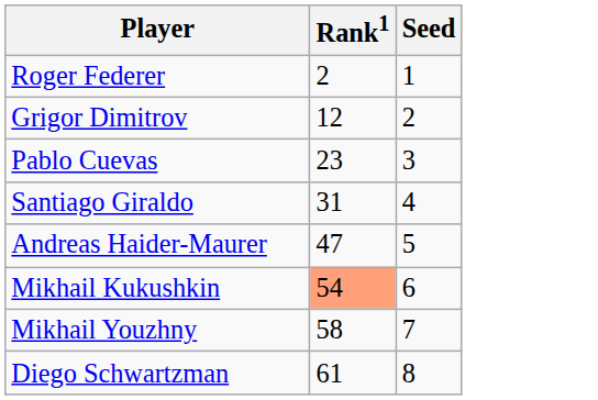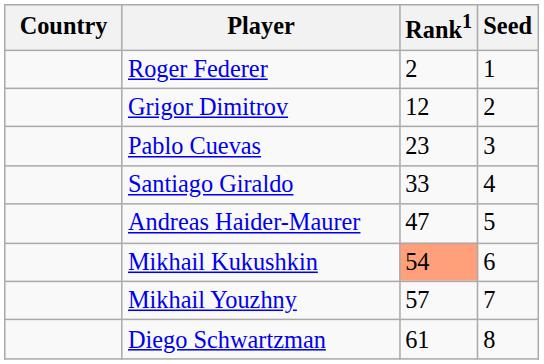+ column: Country
Santiago Giraldo | Rank1: 31 -> 33
Mikhail Youzhny | Rank1: 58 -> 57
